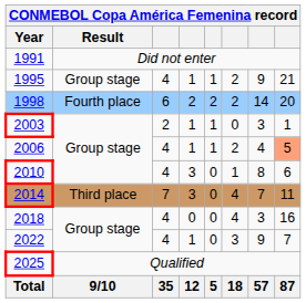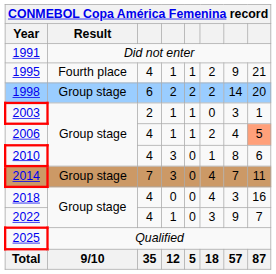1995 | Result: Group stage -> Fourth place
1998 | Result: Fourth place -> Group stage
2014 | Result: Third place -> Group stage
